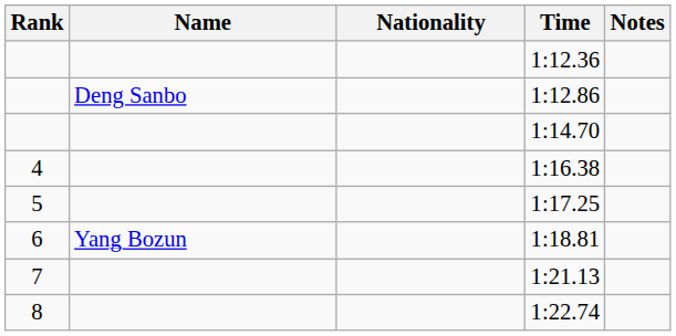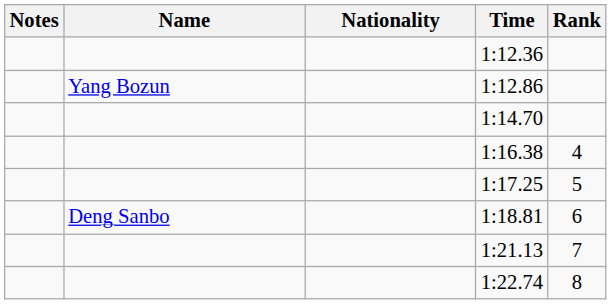columns swapped: Rank <-> Notes
1:12.86 | Name: Deng Sanbo -> Yang Bozun
1:18.81 | Name: Yang Bozun -> Deng Sanbo
